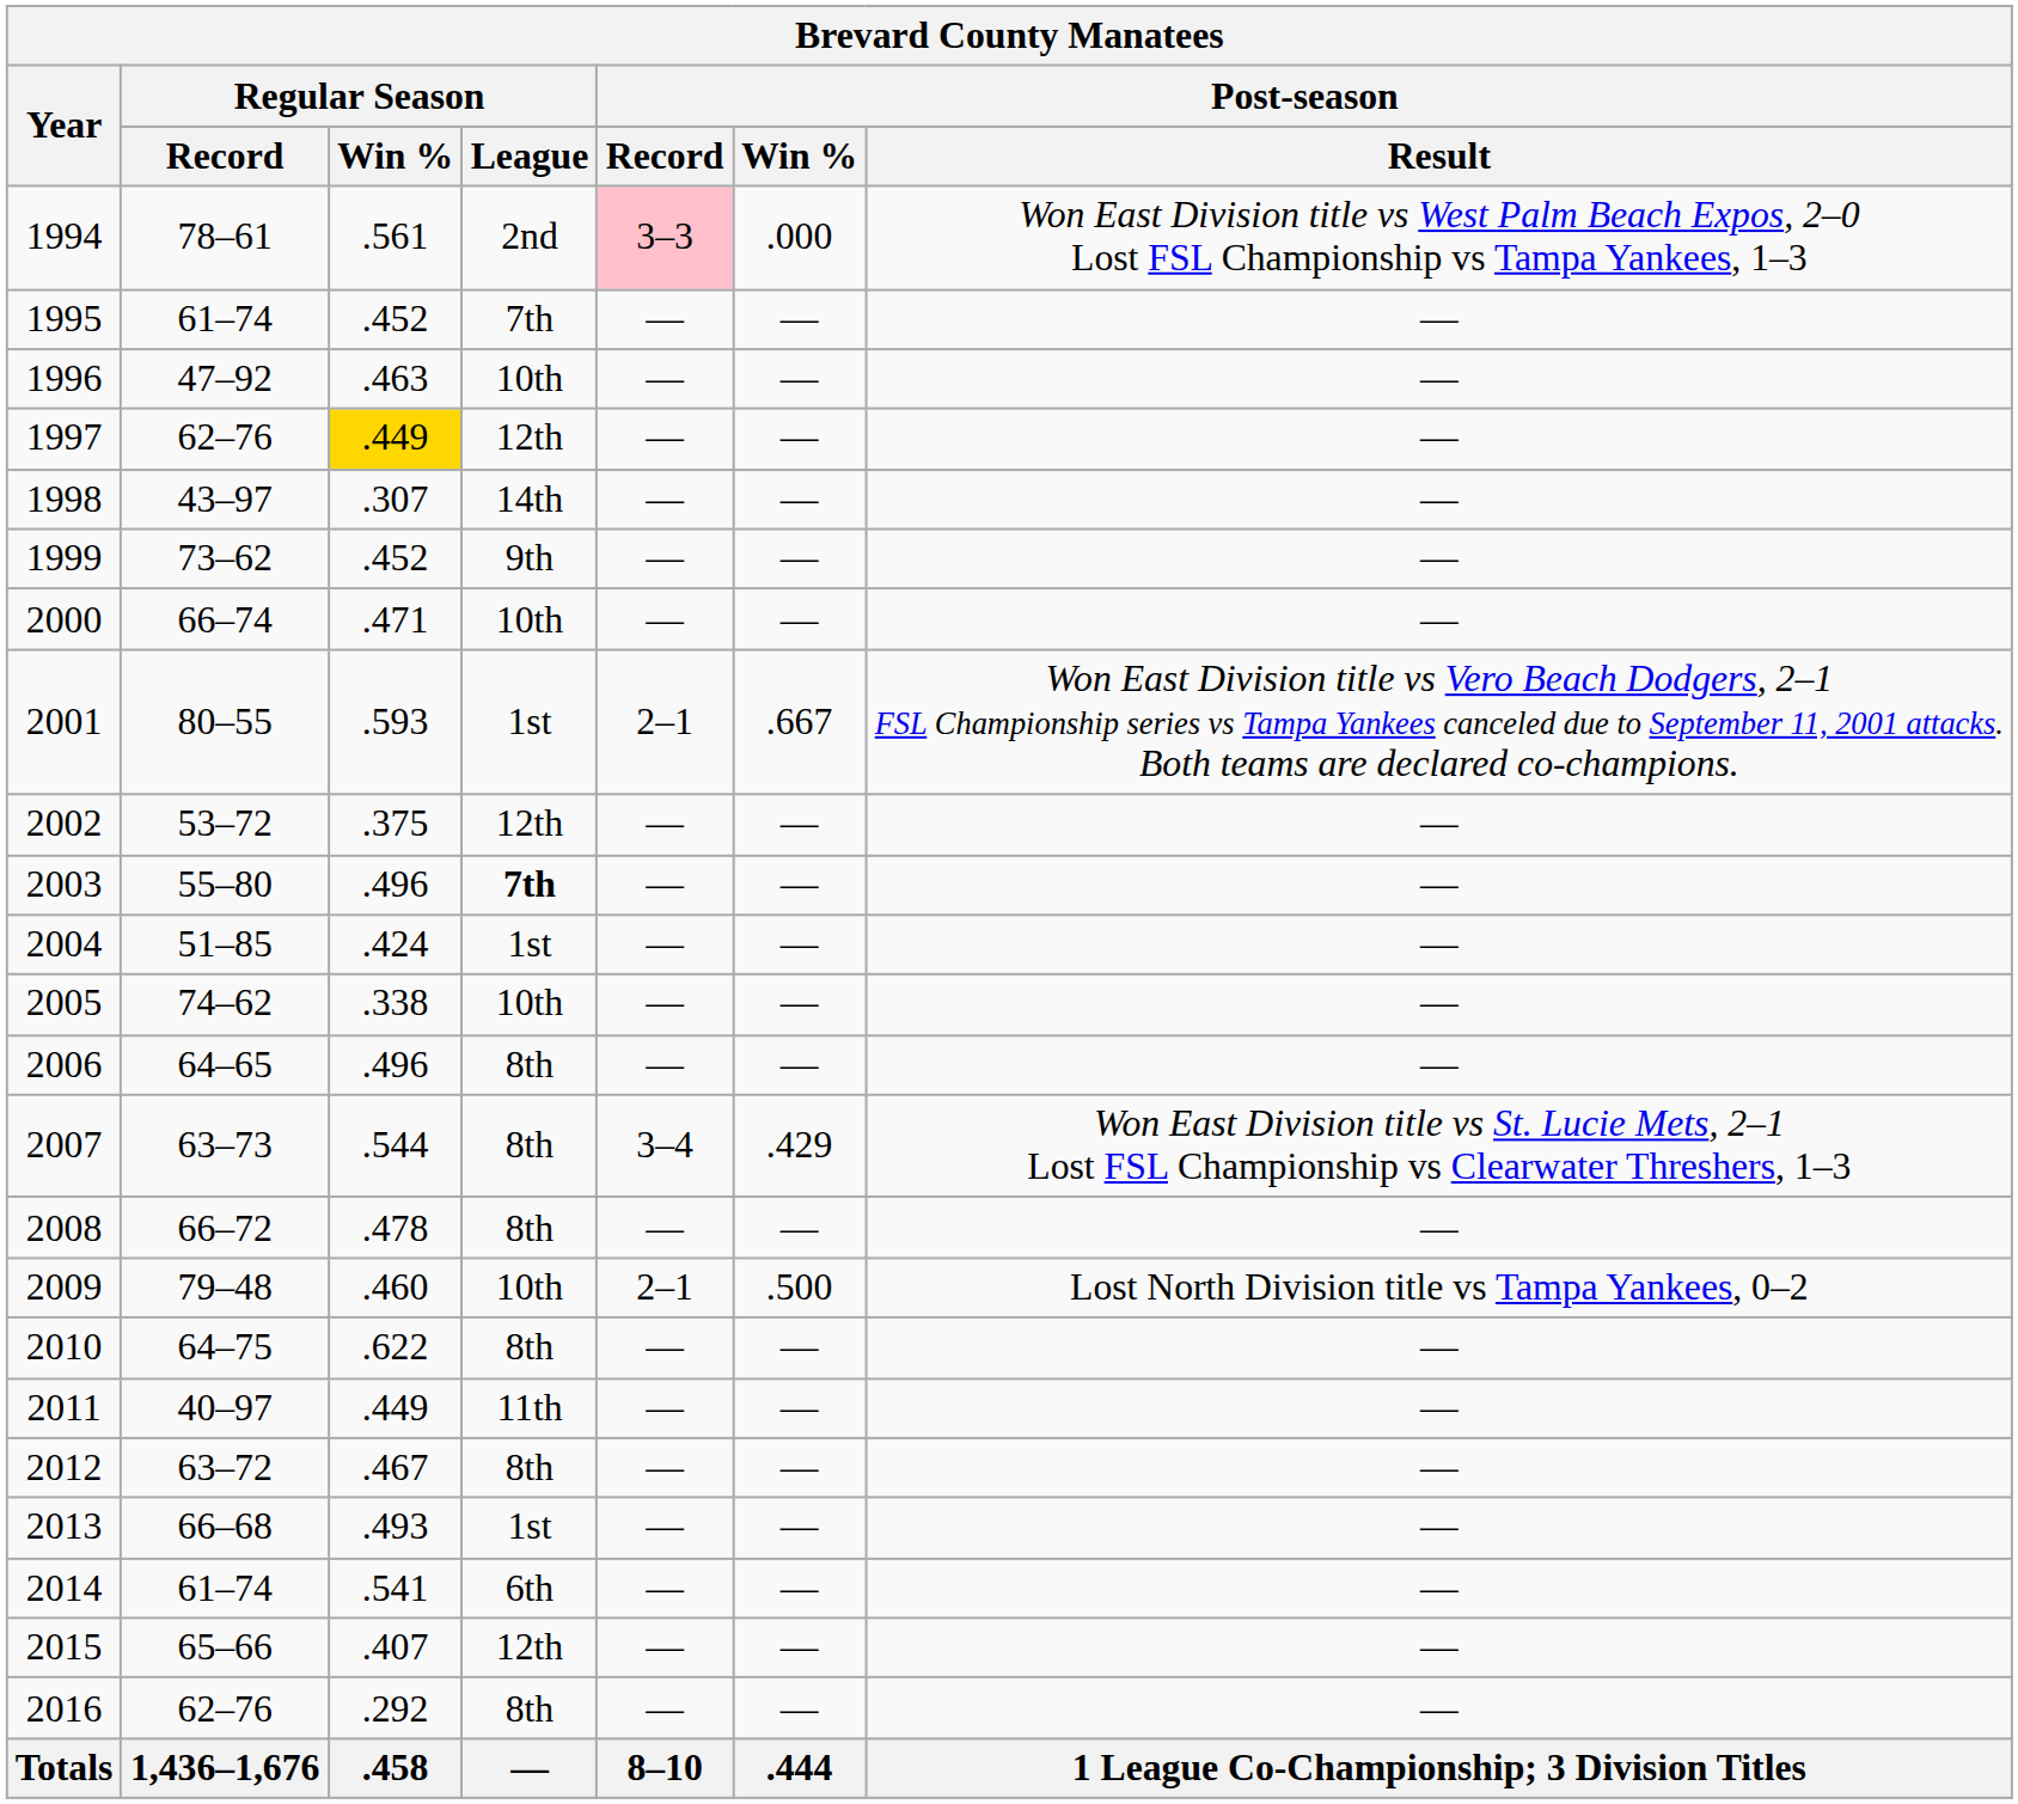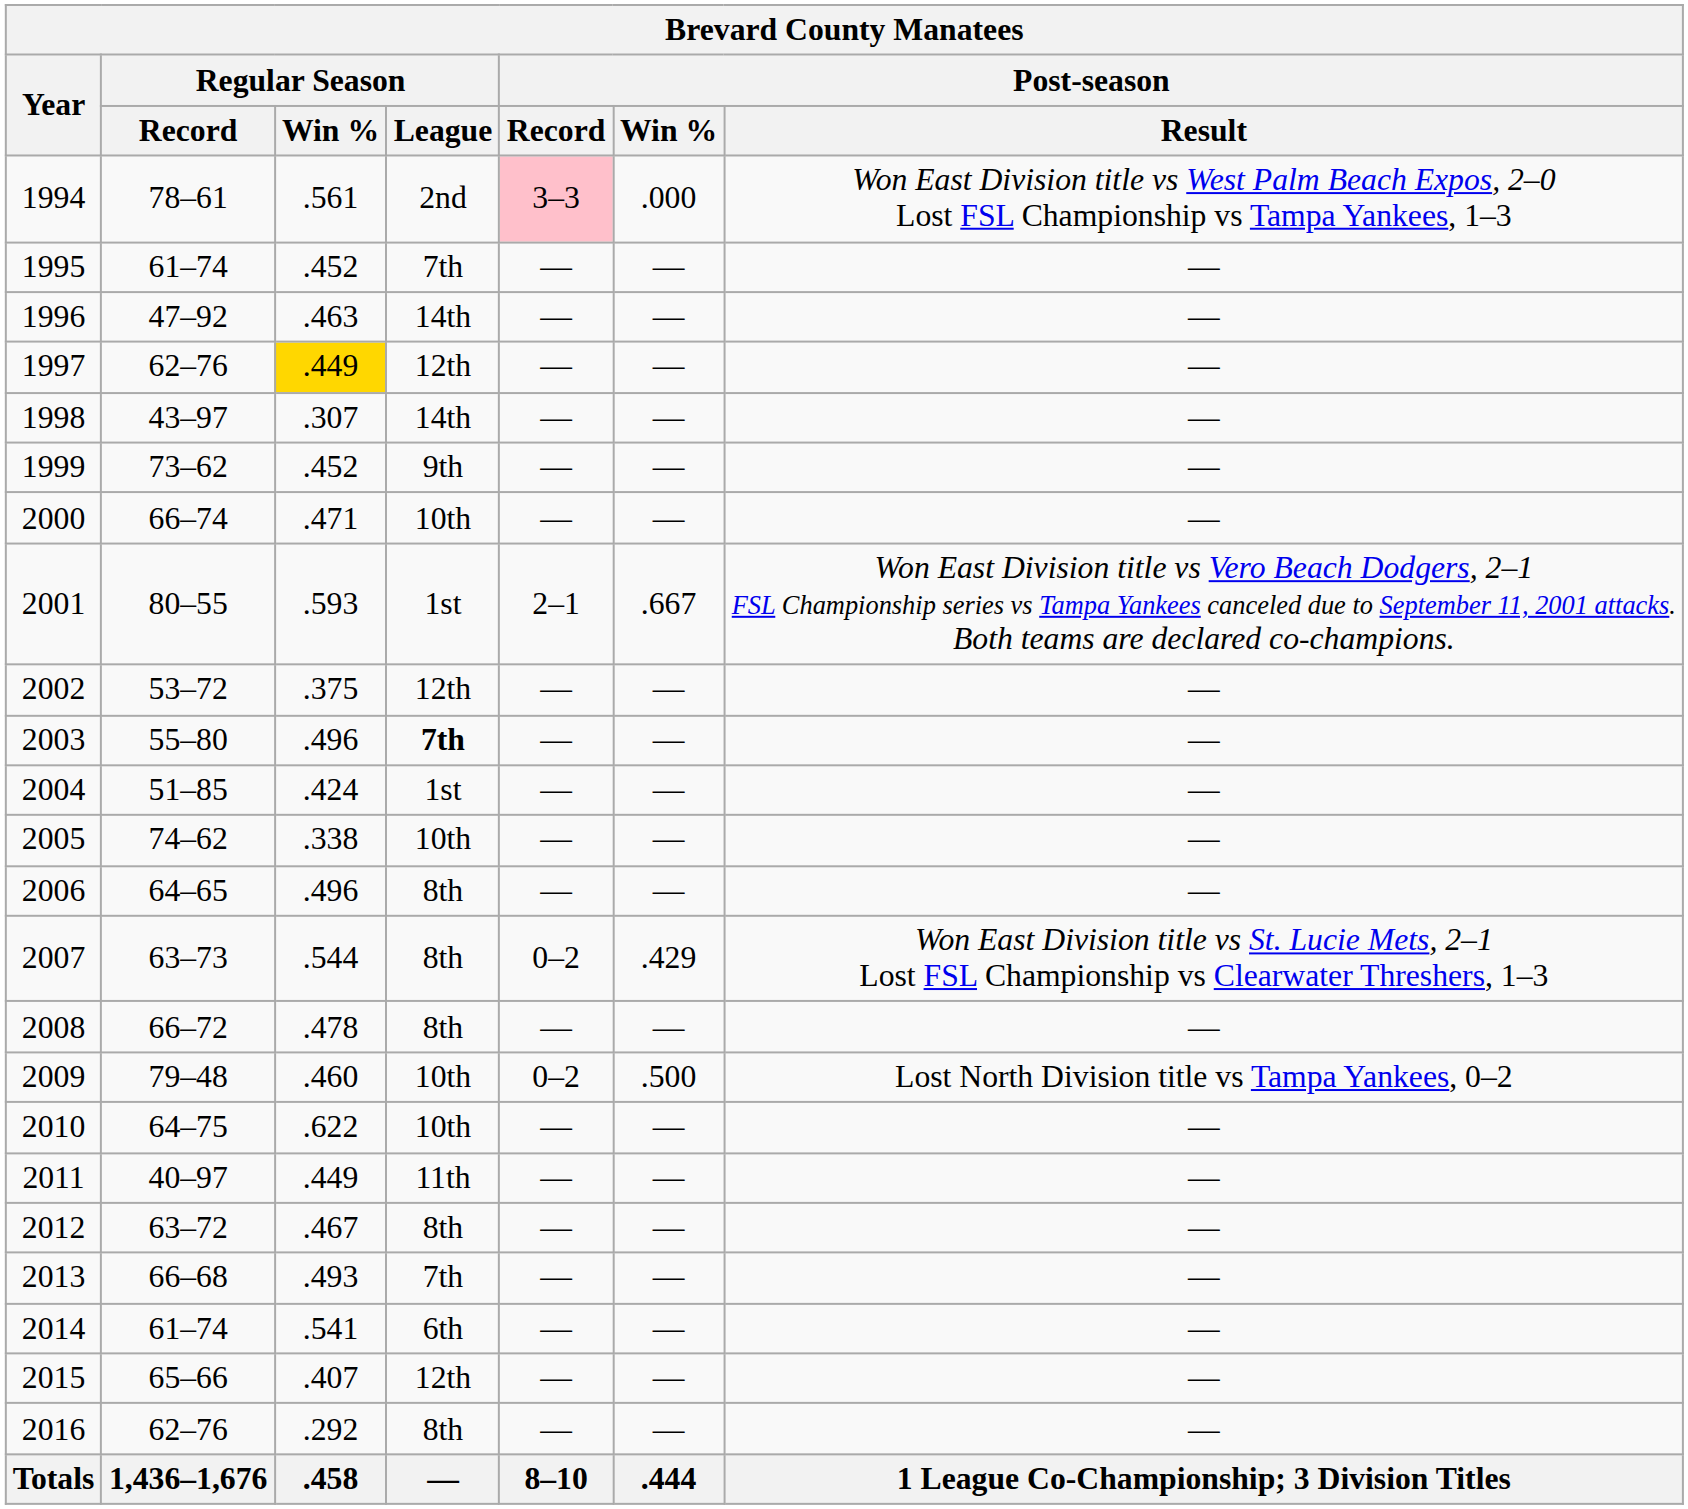1996 | Regular Season / League: 10th -> 14th
2007 | Post-season / Record: 3–4 -> 0–2
2009 | Post-season / Record: 2–1 -> 0–2
2010 | Regular Season / League: 8th -> 10th
2013 | Regular Season / League: 1st -> 7th
